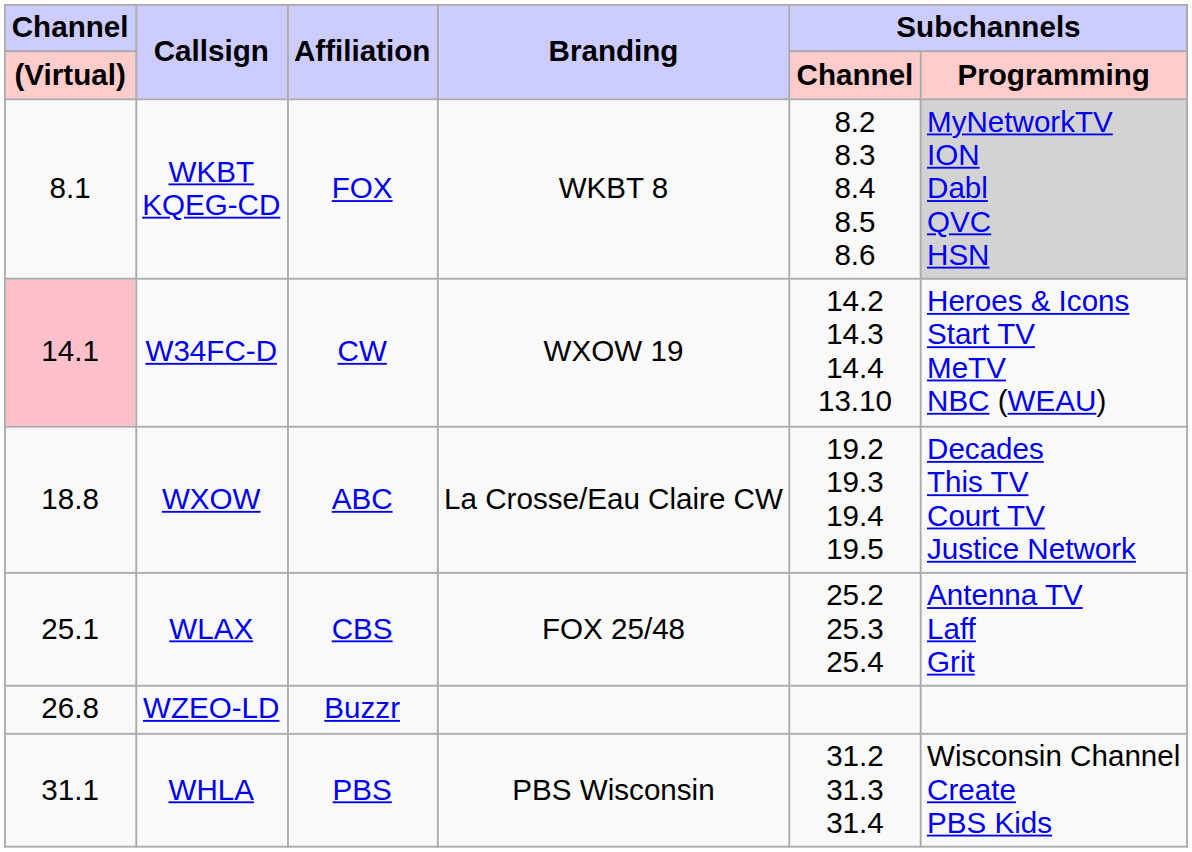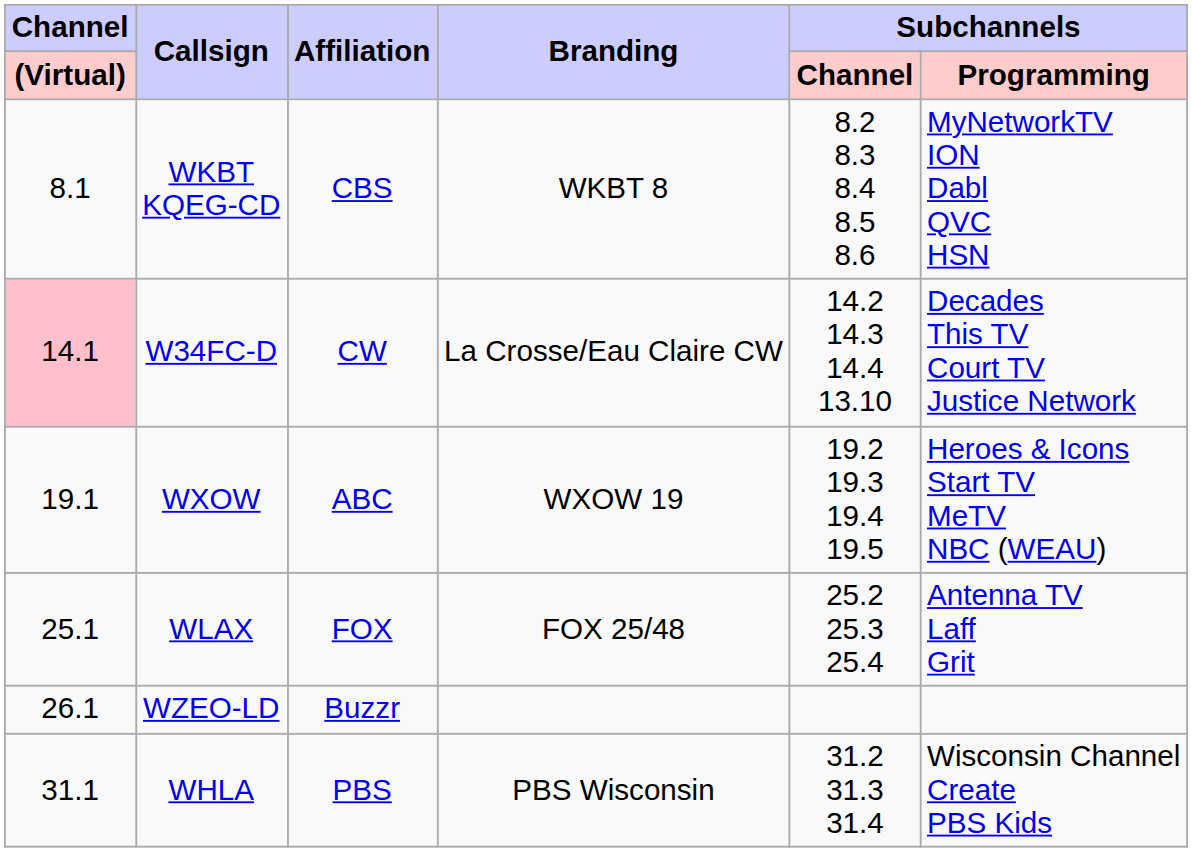WKBT KQEG-CD | Affiliation: FOX -> CBS
WKBT KQEG-CD | Subchannels / Programming: lightgrey background -> no background
W34FC-D | Branding: WXOW 19 -> La Crosse/Eau Claire CW
W34FC-D | Subchannels / Programming: Heroes & Icons Start TV MeTV NBC (WEAU) -> Decades This TV Court TV Justice Network
WXOW | Channel / (Virtual): 18.8 -> 19.1
WXOW | Branding: La Crosse/Eau Claire CW -> WXOW 19
WXOW | Subchannels / Programming: Decades This TV Court TV Justice Network -> Heroes & Icons Start TV MeTV NBC (WEAU)
WLAX | Affiliation: CBS -> FOX
WZEO-LD | Channel / (Virtual): 26.8 -> 26.1
